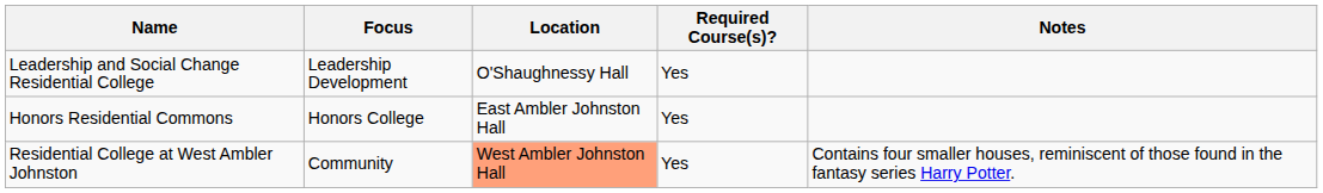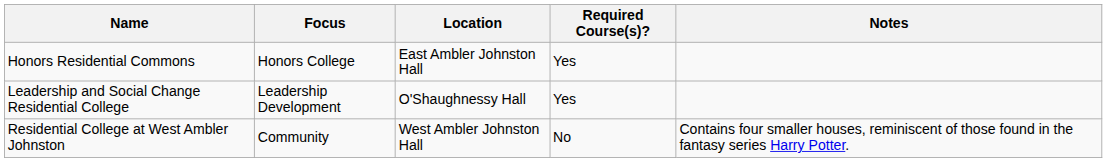rows swapped: Honors Residential Commons <-> Leadership and Social Change Residential College
Residential College at West Ambler Johnston | Location: lightsalmon background -> no background
Residential College at West Ambler Johnston | Required Course(s)?: Yes -> No
